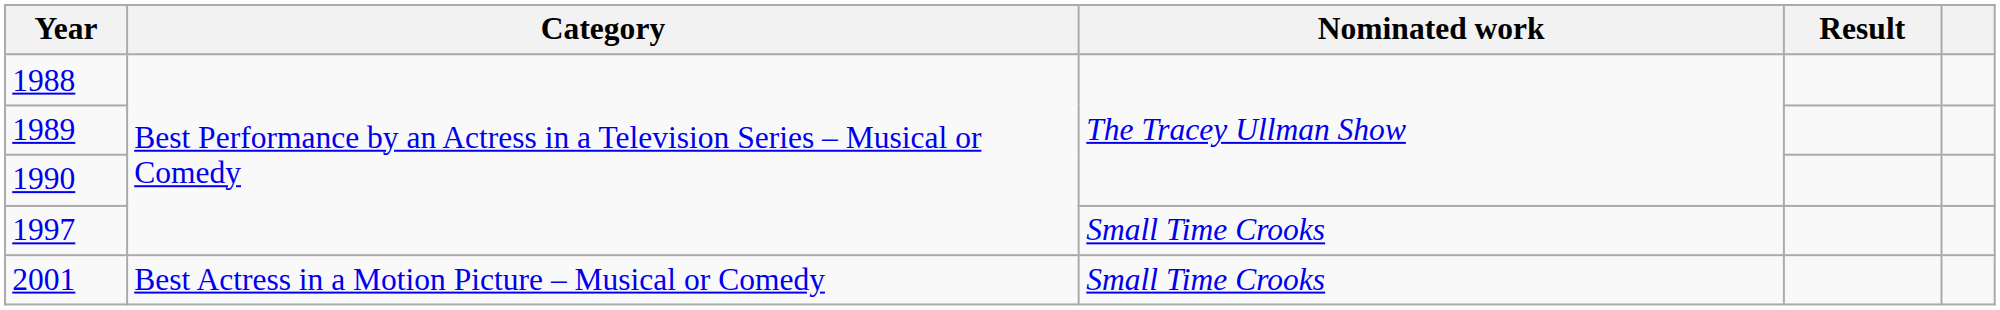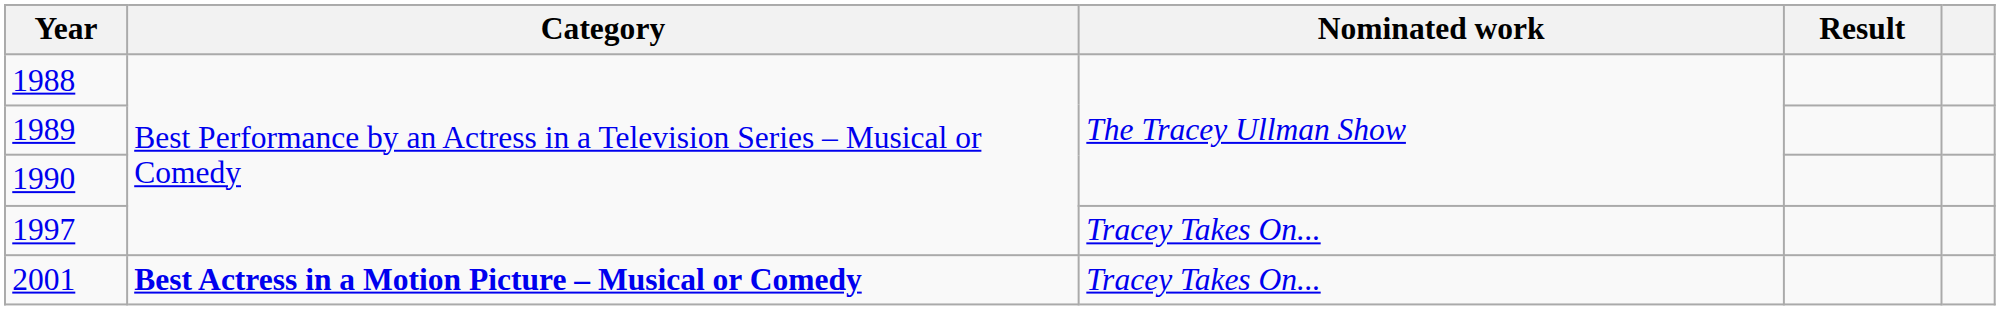1997 | Nominated work: Small Time Crooks -> Tracey Takes On...
2001 | Category: normal -> bold
2001 | Nominated work: Small Time Crooks -> Tracey Takes On...
